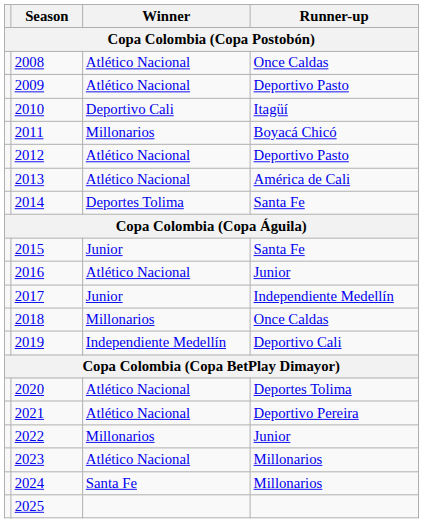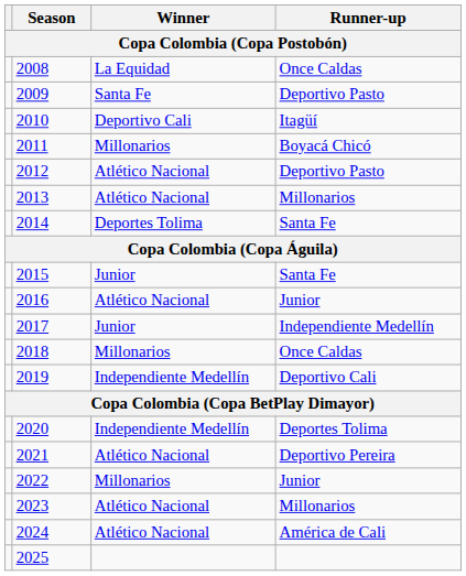2008 | Winner: Atlético Nacional -> La Equidad
2009 | Winner: Atlético Nacional -> Santa Fe
2013 | Runner-up: América de Cali -> Millonarios
2020 | Winner: Atlético Nacional -> Independiente Medellín
2024 | Winner: Santa Fe -> Atlético Nacional
2024 | Runner-up: Millonarios -> América de Cali
